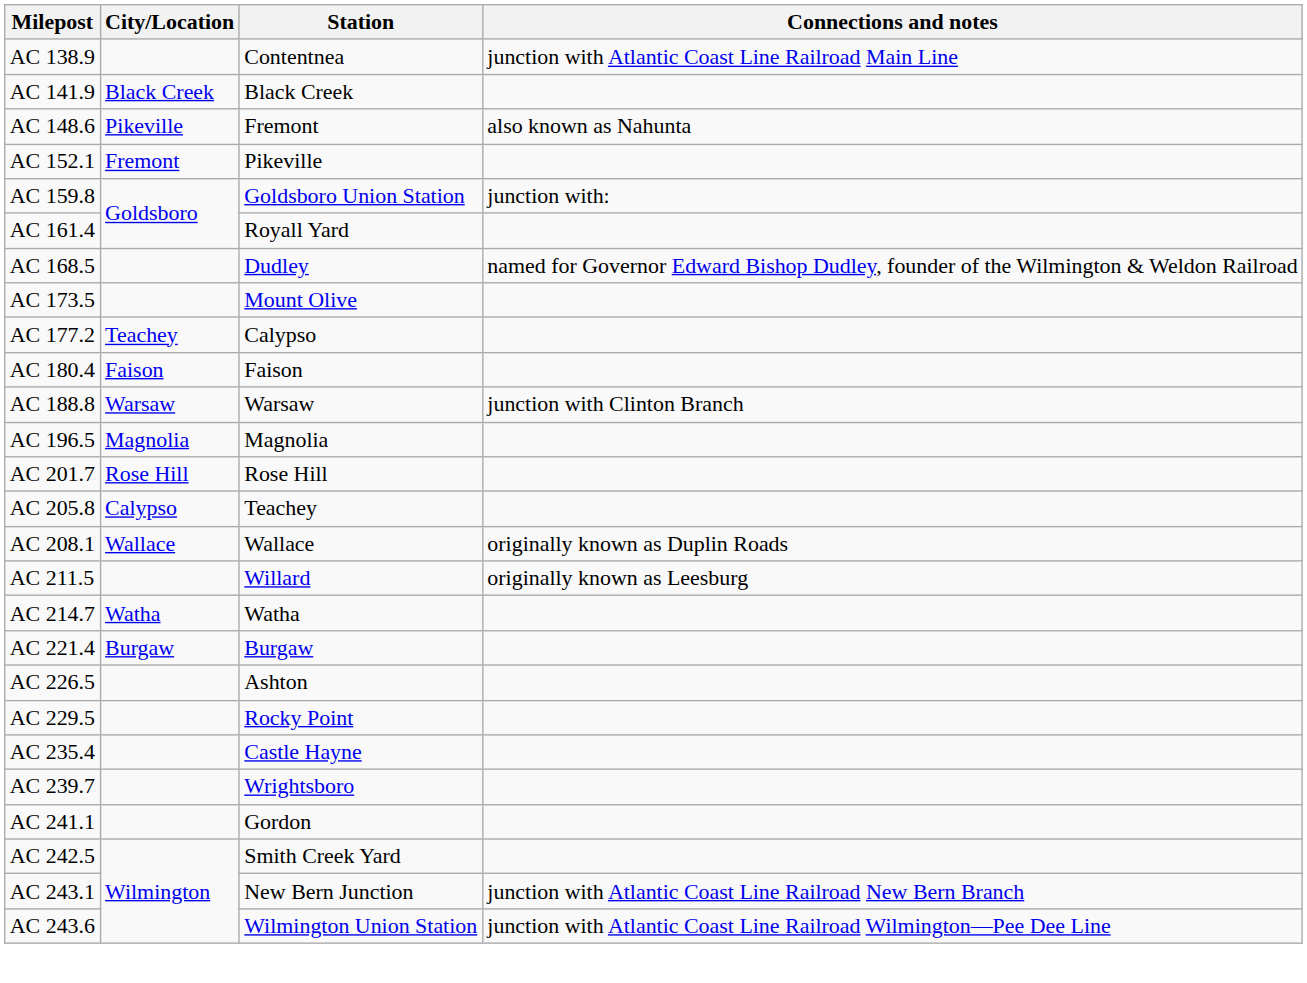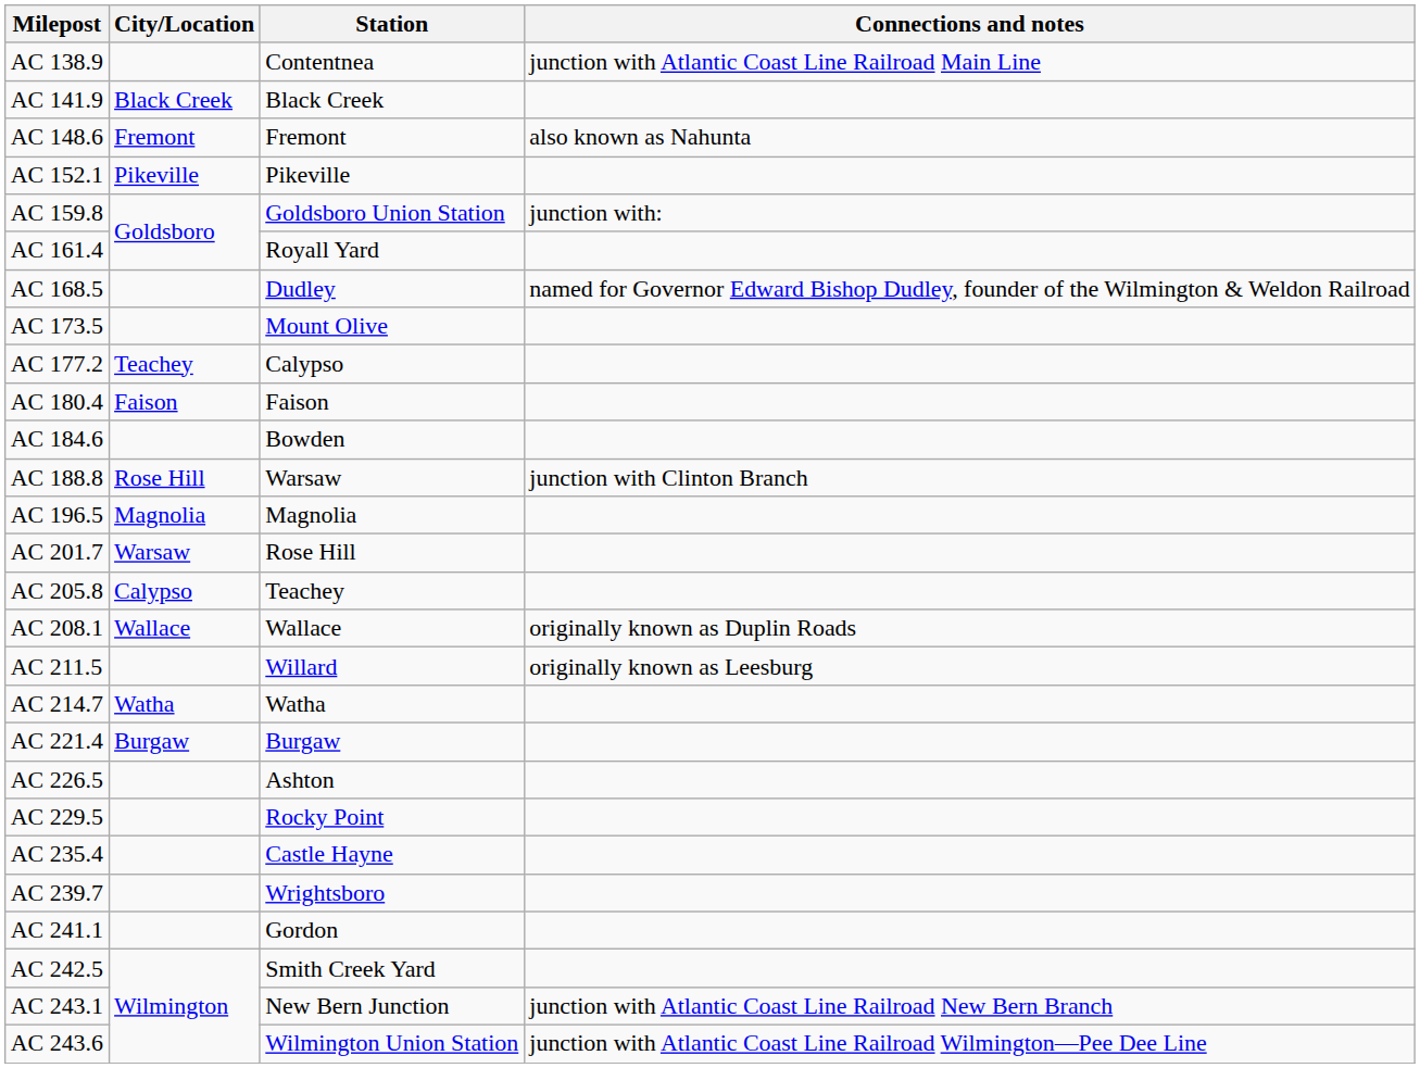AC 148.6 | City/Location: Pikeville -> Fremont
AC 152.1 | City/Location: Fremont -> Pikeville
+ row: AC 184.6 | Bowden
AC 188.8 | City/Location: Warsaw -> Rose Hill
AC 201.7 | City/Location: Rose Hill -> Warsaw
